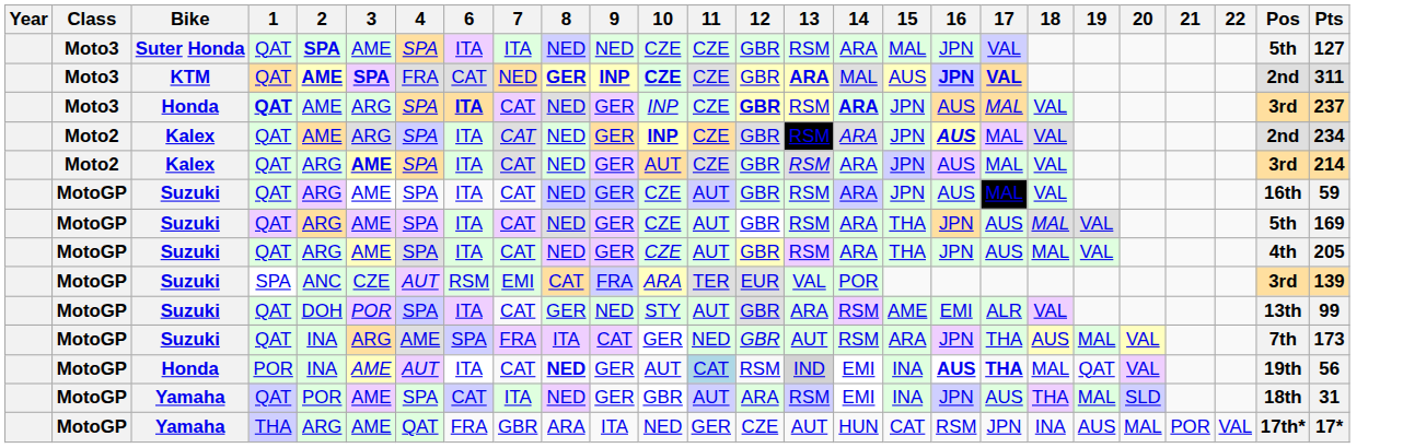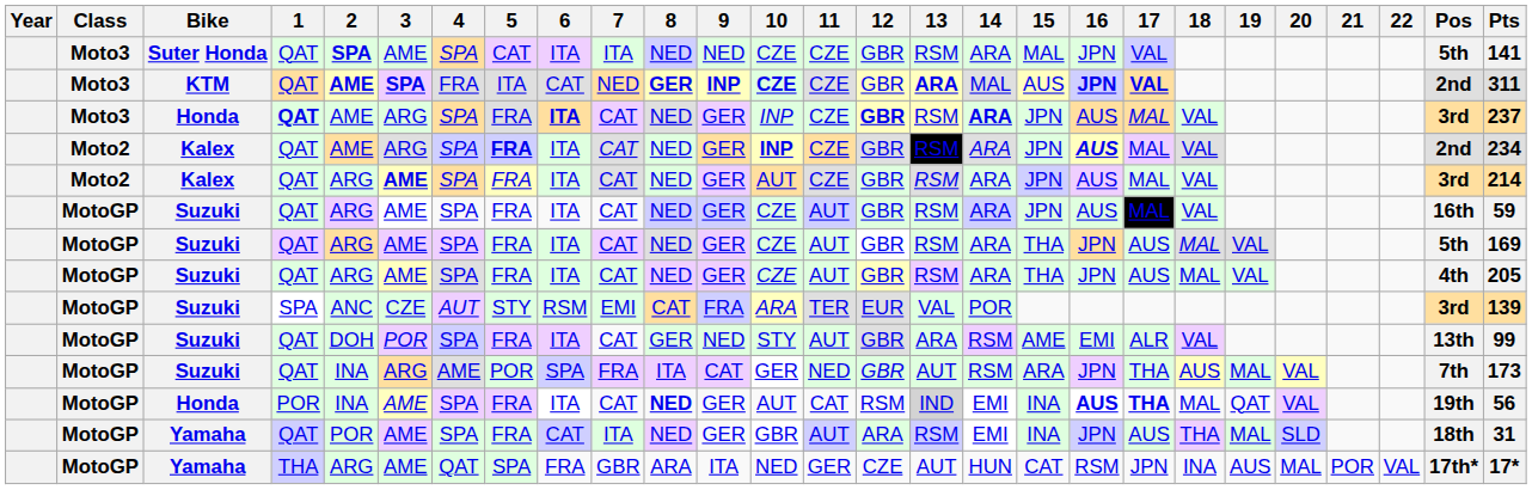+ column: 5 | CAT | ITA | FRA | FRA | FRA | FRA | FRA | FRA | STY | FRA | POR | FRA | FRA | SPA
Suter Honda | Pts: 127 -> 141
Honda / POR | 4: AUT -> SPA
Honda / POR | 11: lightblue background -> no background
